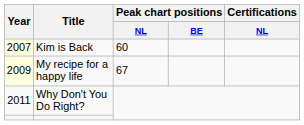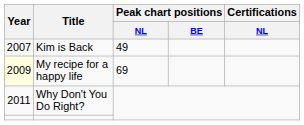Kim is Back | Year: lightyellow background -> no background
Kim is Back | Peak chart positions / NL: 60 -> 49
My recipe for a happy life | Peak chart positions / NL: 67 -> 69
